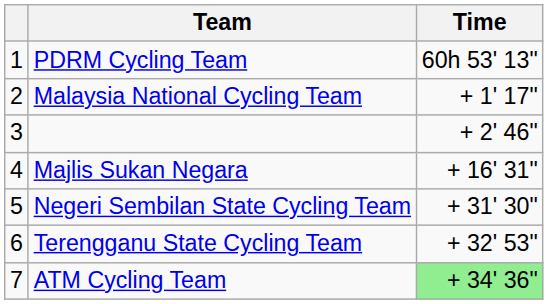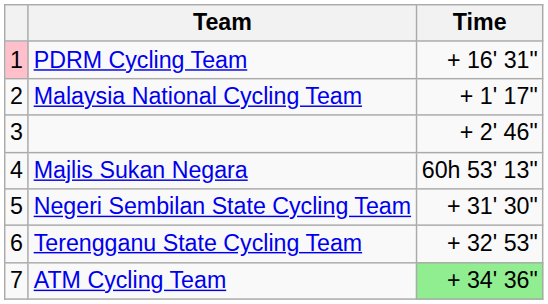PDRM Cycling Team | column 1: no background -> pink background
PDRM Cycling Team | Time: 60h 53' 13" -> + 16' 31"
Majlis Sukan Negara | Time: + 16' 31" -> 60h 53' 13"
